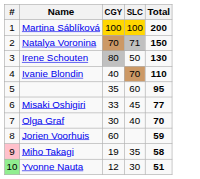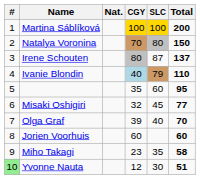+ column: Nat.
Natalya Voronina | SLC: 71 -> 80
Irene Schouten | SLC: 50 -> 87
Irene Schouten | Total: 130 -> 137
Ivanie Blondin | CGY: no background -> lightblue background
Ivanie Blondin | SLC: 70 -> 79
Misaki Oshigiri | CGY: 33 -> 32
Olga Graf | CGY: 30 -> 39
Jorien Voorhuis | Total: 59 -> 60
Miho Takagi | #: pink background -> no background
Miho Takagi | CGY: 19 -> 23
